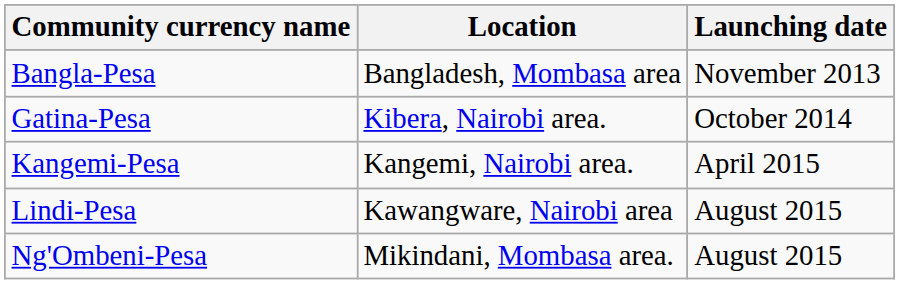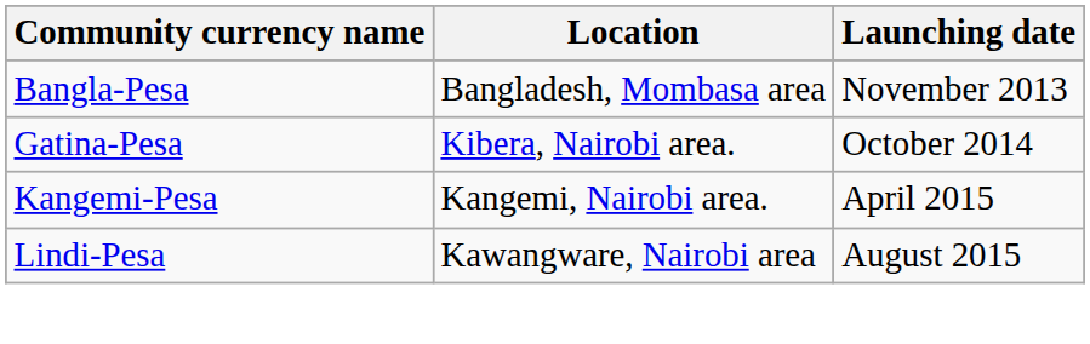- row: Ng'Ombeni-Pesa | Mikindani, Mombasa area. | August 2015
